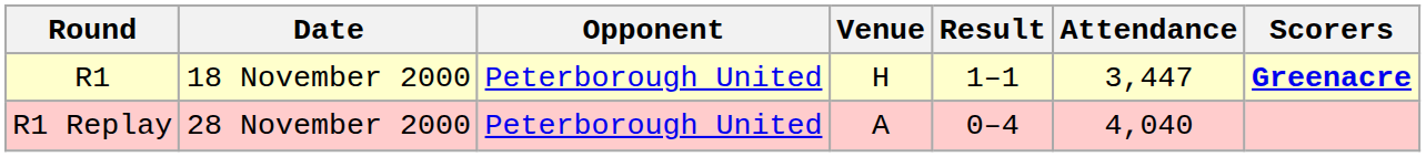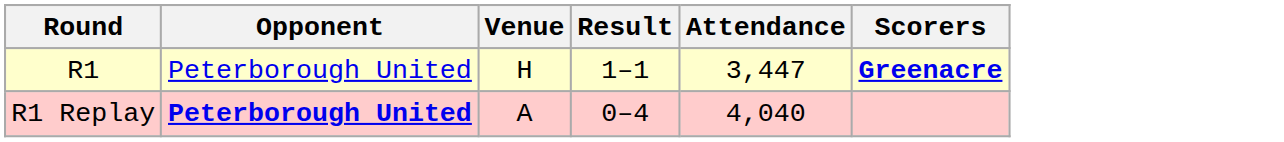- column: Date | 18 November 2000 | 28 November 2000
R1 Replay | Opponent: normal -> bold
